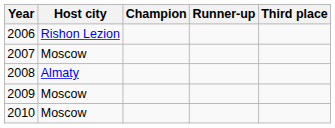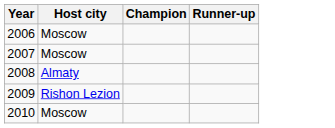- column: Third place
2006 | Host city: Rishon Lezion -> Moscow
2009 | Host city: Moscow -> Rishon Lezion
